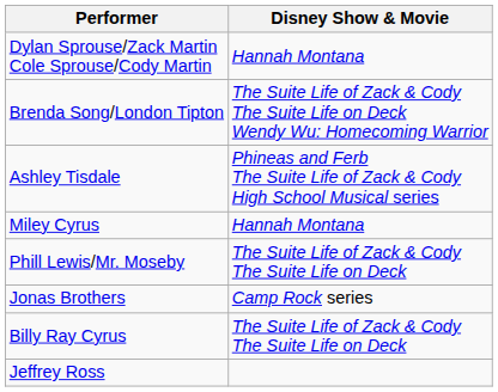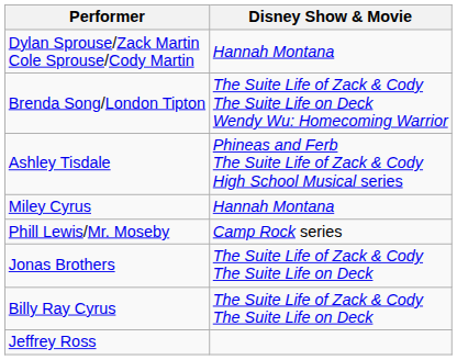Phill Lewis/Mr. Moseby | Disney Show & Movie: The Suite Life of Zack & Cody The Suite Life on Deck -> Camp Rock series
Jonas Brothers | Disney Show & Movie: Camp Rock series -> The Suite Life of Zack & Cody The Suite Life on Deck
